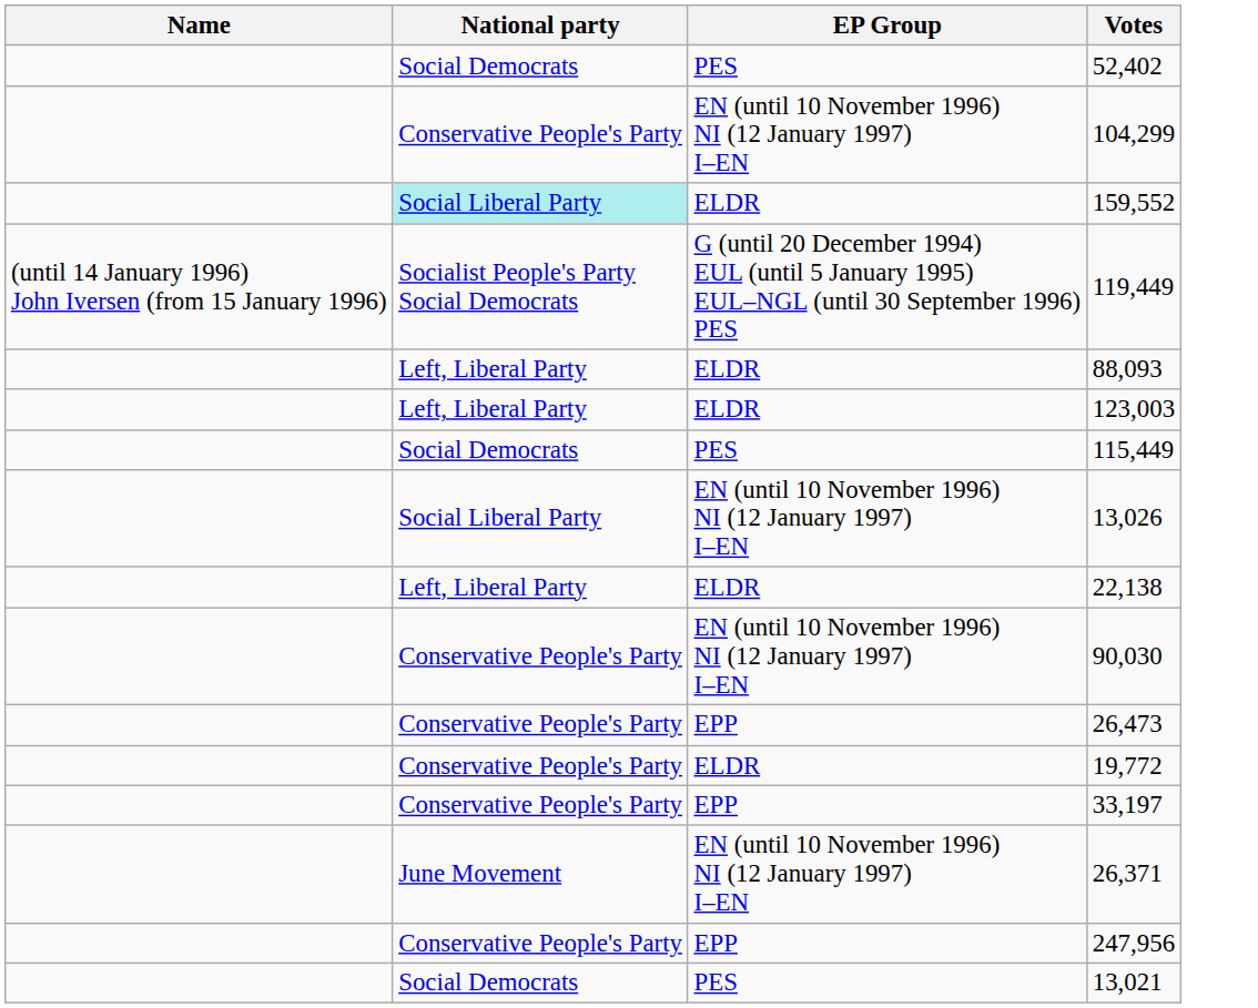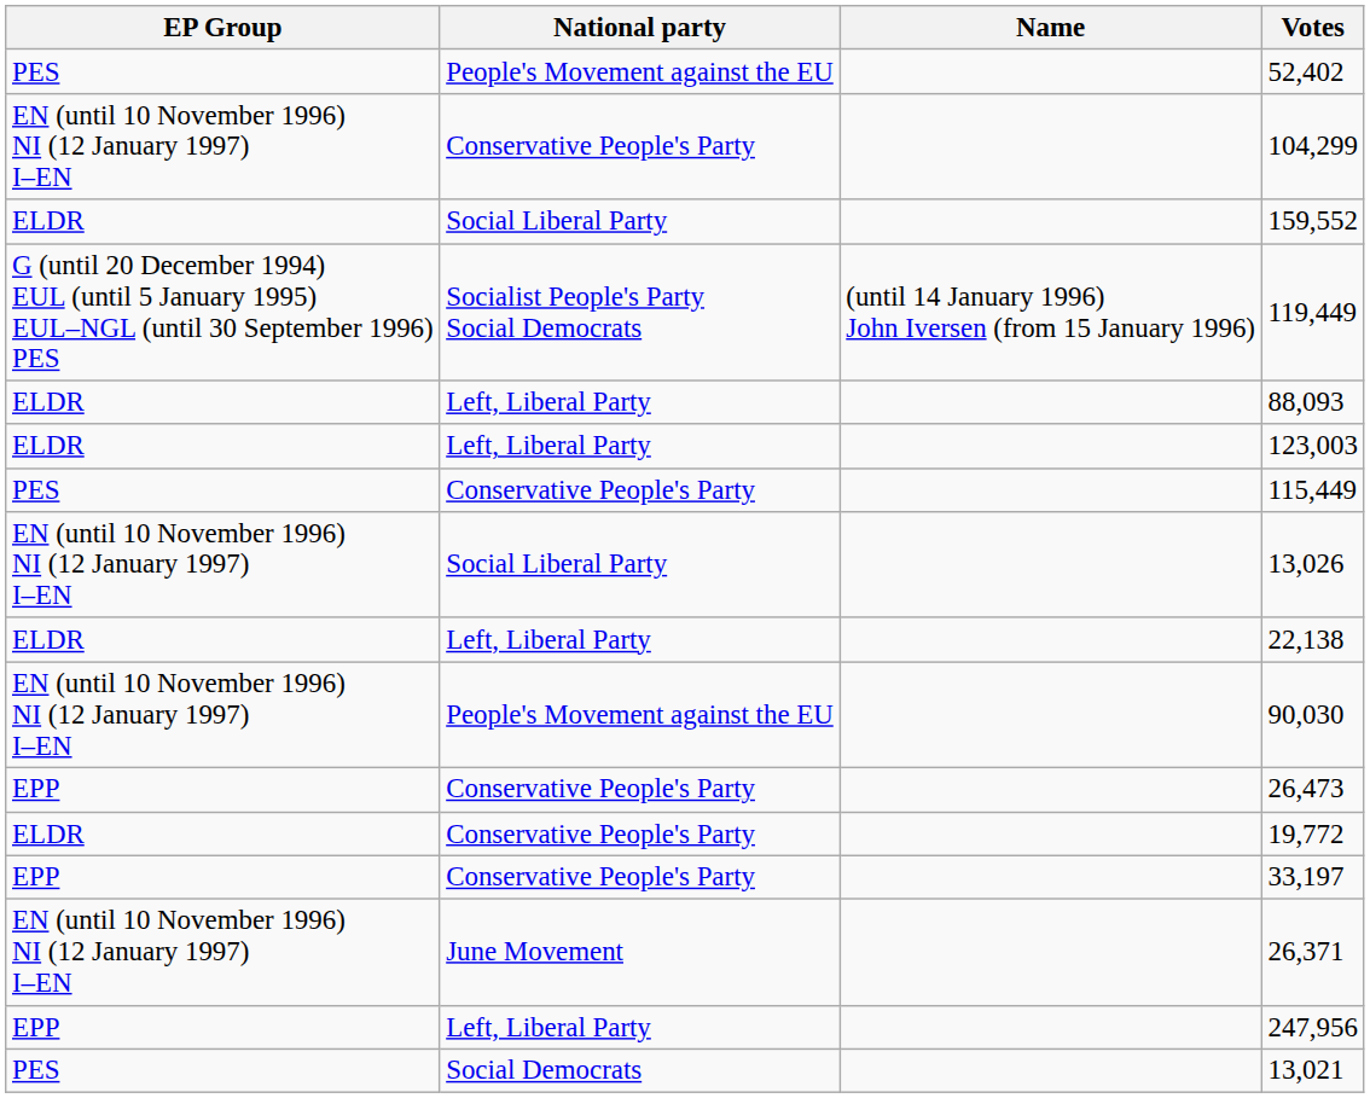columns swapped: Name <-> EP Group
52,402 | National party: Social Democrats -> People's Movement against the EU
159,552 | National party: paleturquoise background -> no background
115,449 | National party: Social Democrats -> Conservative People's Party
90,030 | National party: Conservative People's Party -> People's Movement against the EU
247,956 | National party: Conservative People's Party -> Left, Liberal Party
